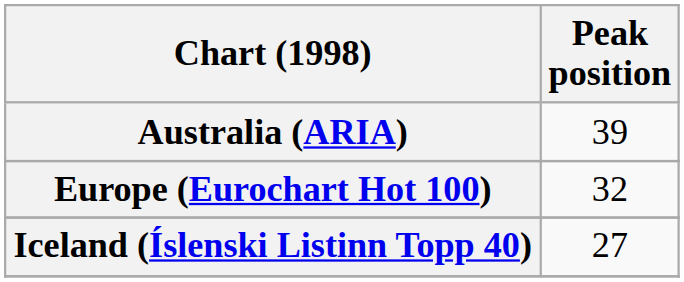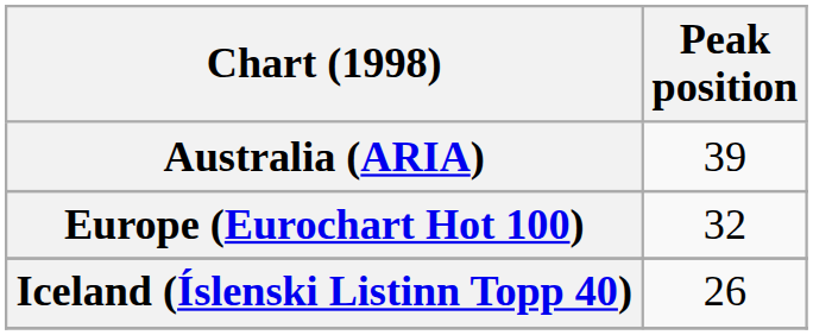Iceland (Íslenski Listinn Topp 40) | Peak position: 27 -> 26
